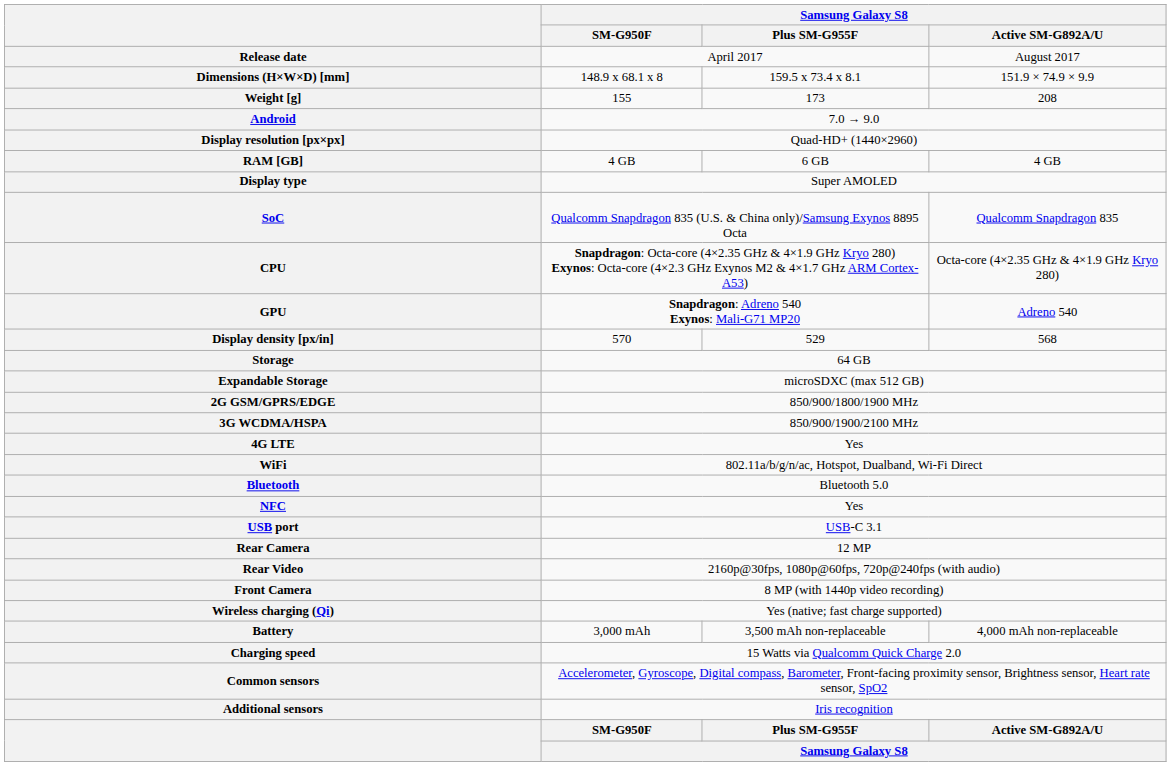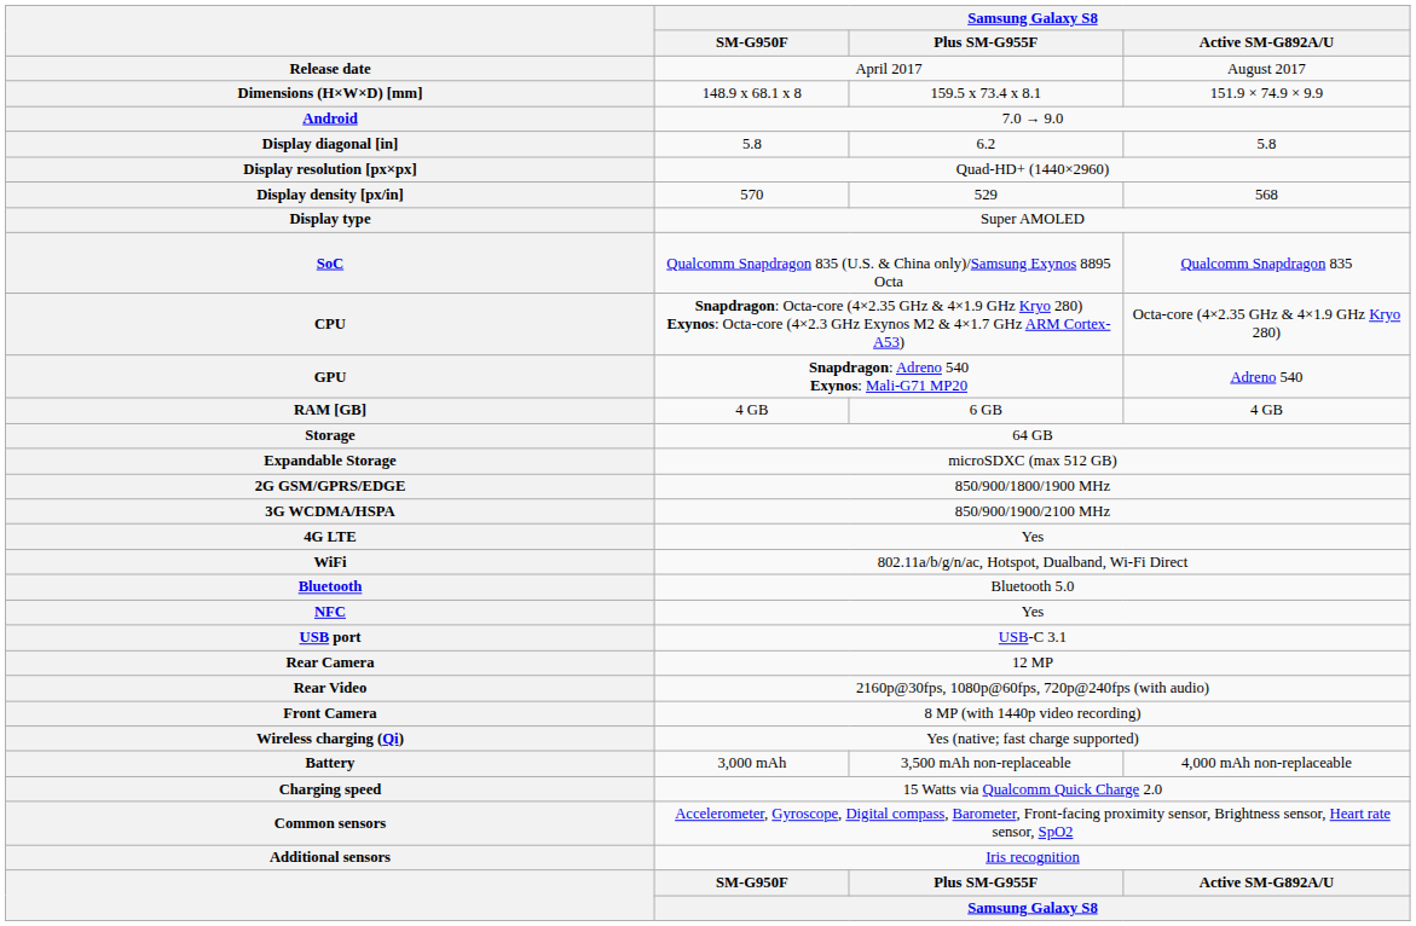- row: Weight [g] | 155 | 173 | 208
+ row: Display diagonal [in] | 5.8 | 6.2 | 5.8
rows swapped: Display density [px/in] <-> RAM [GB]
